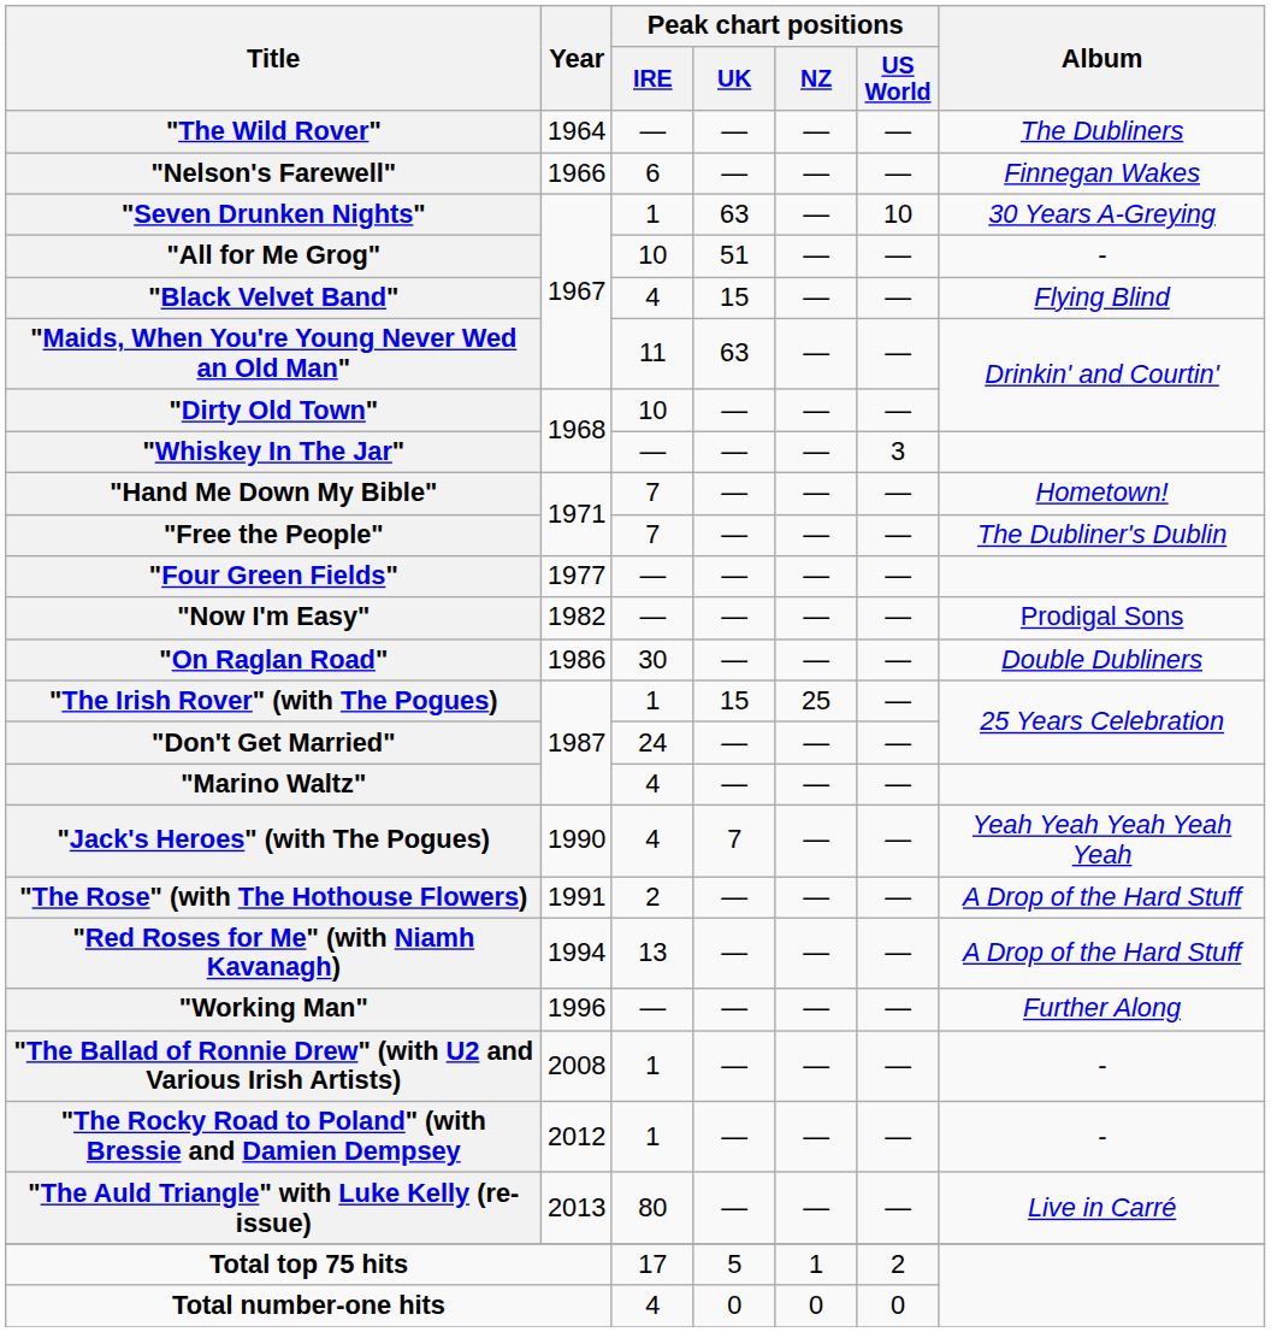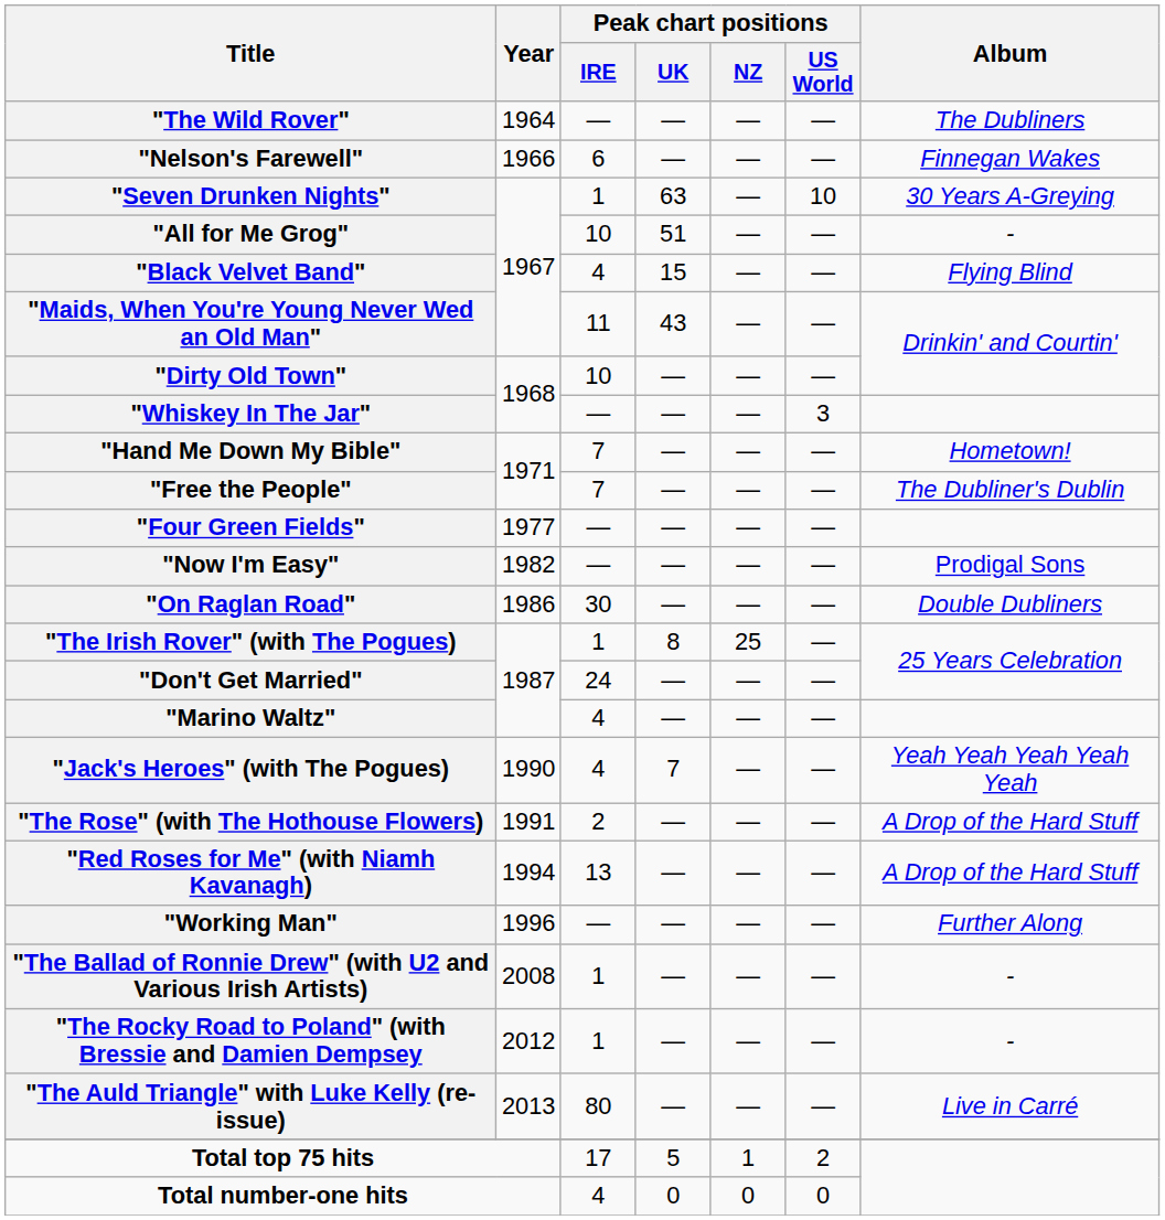"Maids, When You're Young Never Wed an Old Man" | Peak chart positions / UK: 63 -> 43
"The Irish Rover" (with The Pogues) | Peak chart positions / UK: 15 -> 8
